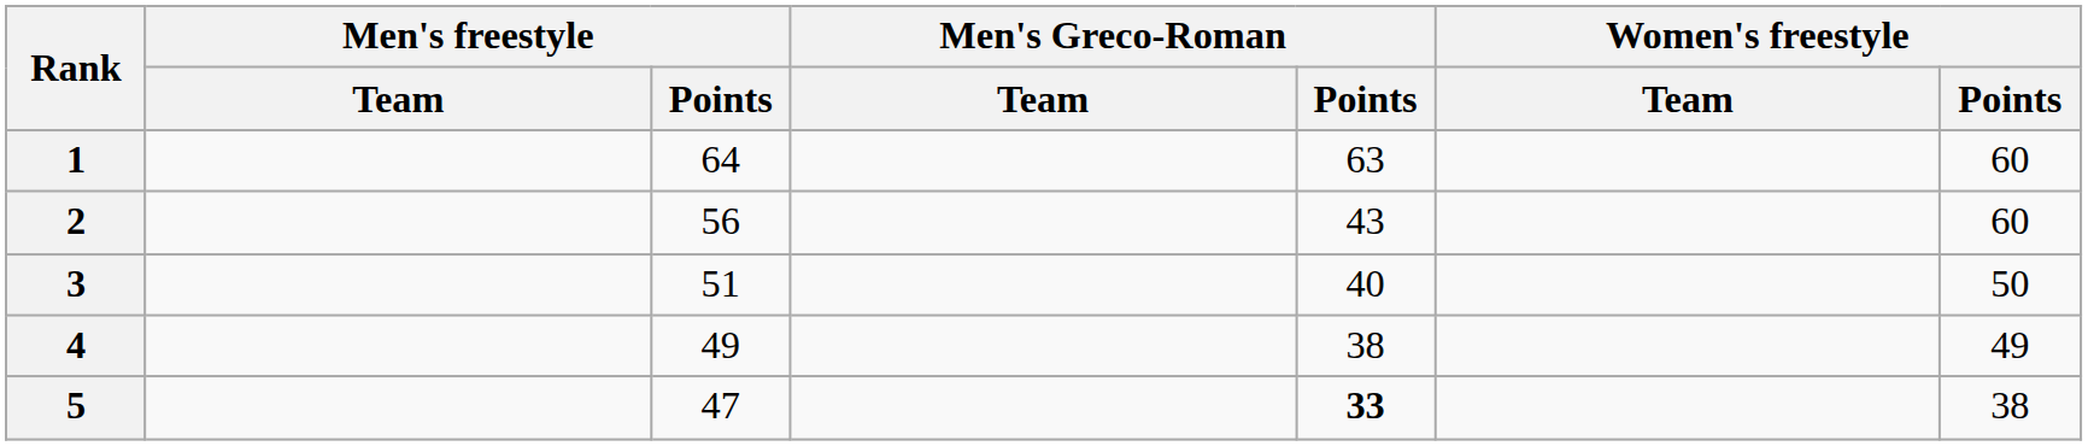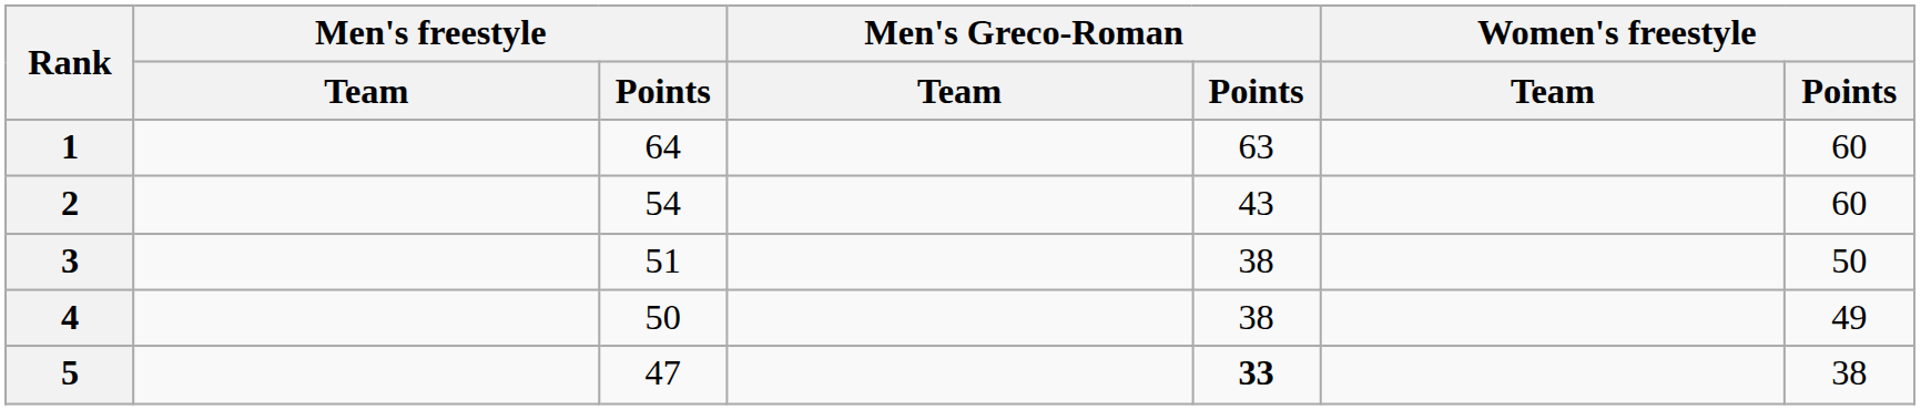2 | Men's freestyle / Points: 56 -> 54
3 | Men's Greco-Roman / Points: 40 -> 38
4 | Men's freestyle / Points: 49 -> 50
